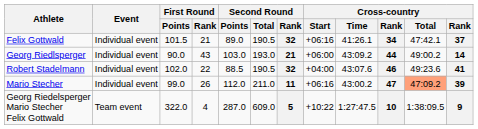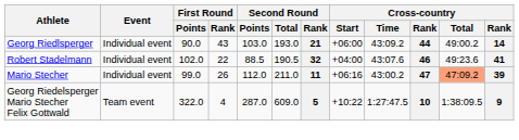- row: Felix Gottwald | Individual event | 101.5 | 21 | 89.0 | 190.5 | 32 | +06:16 | 41:26.1 | 34 | 47:42.1 | 37
